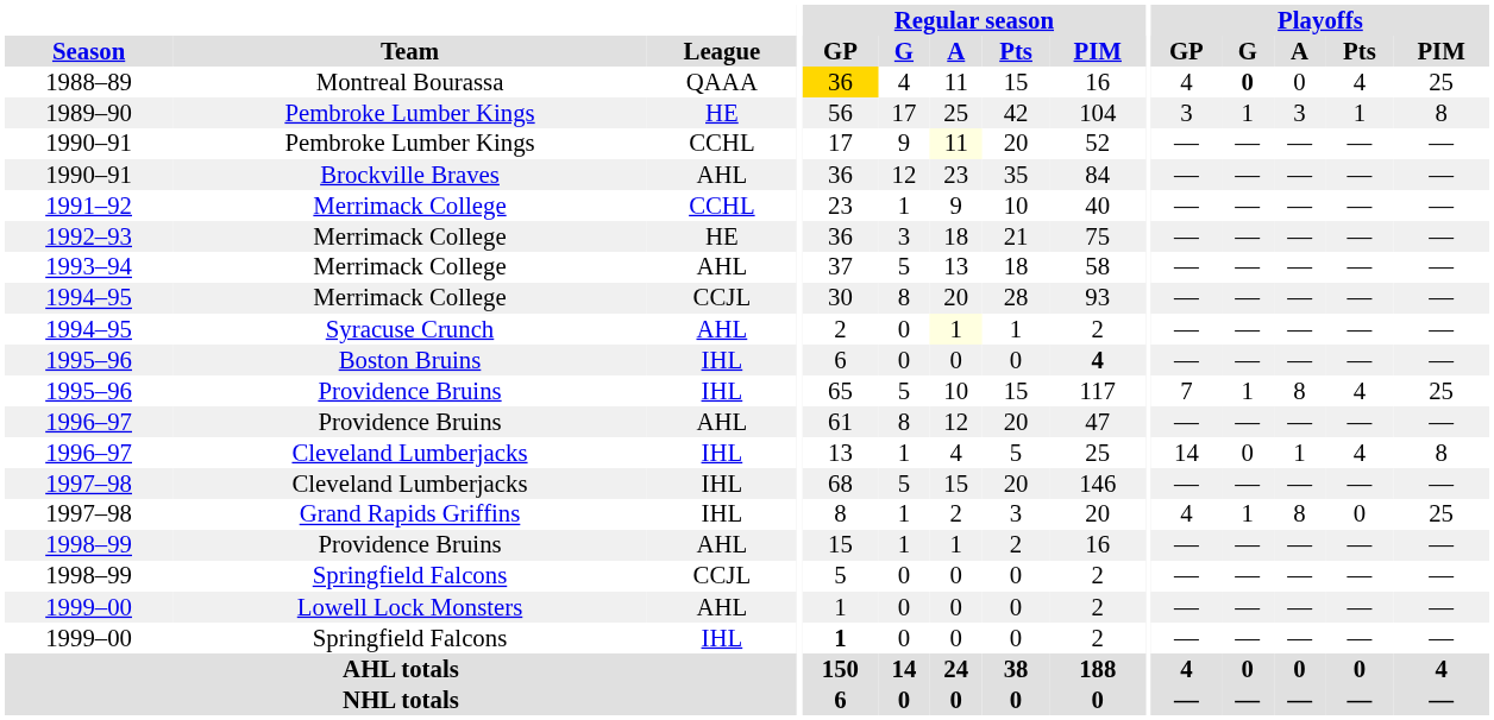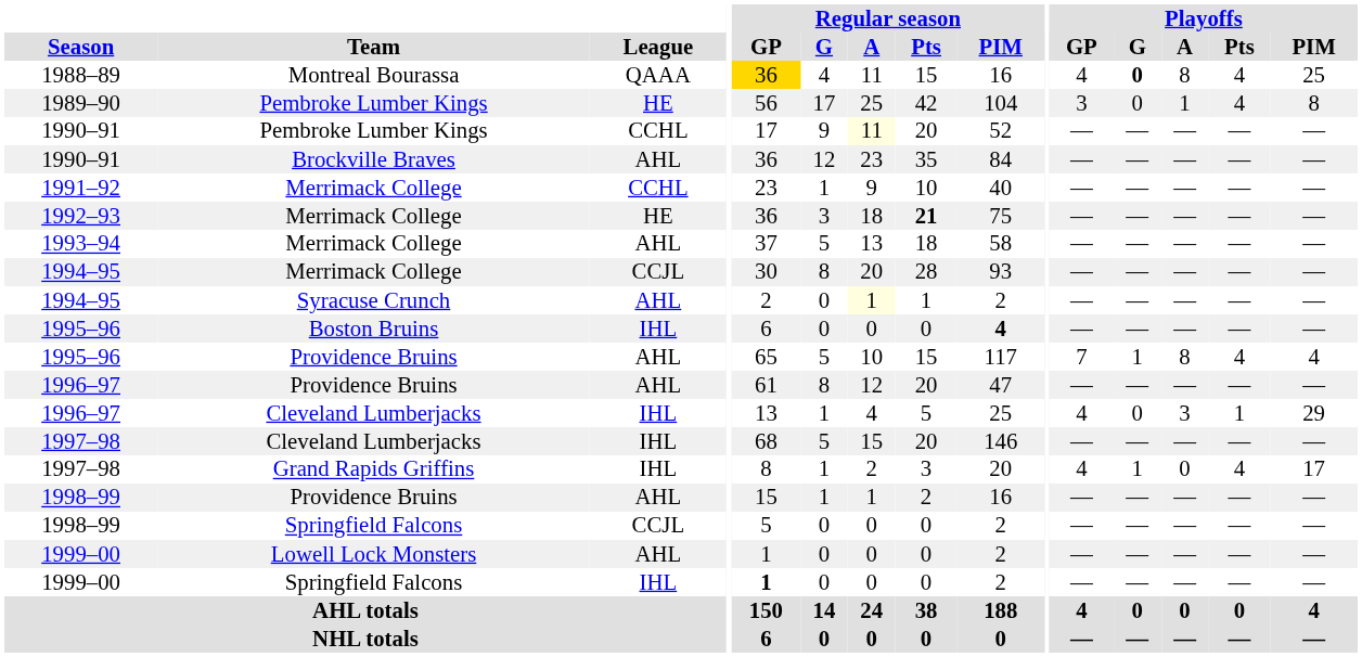1988–89 | Playoffs / A: 0 -> 8
1989–90 | Playoffs / G: 1 -> 0
1989–90 | Playoffs / A: 3 -> 1
1989–90 | Playoffs / Pts: 1 -> 4
1992–93 | Regular season / Pts: normal -> bold
1995–96 / Providence Bruins | League: IHL -> AHL
1995–96 / Providence Bruins | Playoffs / PIM: 25 -> 4
1996–97 / Cleveland Lumberjacks | Playoffs / GP: 14 -> 4
1996–97 / Cleveland Lumberjacks | Playoffs / A: 1 -> 3
1996–97 / Cleveland Lumberjacks | Playoffs / Pts: 4 -> 1
1996–97 / Cleveland Lumberjacks | Playoffs / PIM: 8 -> 29
1997–98 / Grand Rapids Griffins | Playoffs / A: 8 -> 0
1997–98 / Grand Rapids Griffins | Playoffs / Pts: 0 -> 4
1997–98 / Grand Rapids Griffins | Playoffs / PIM: 25 -> 17
